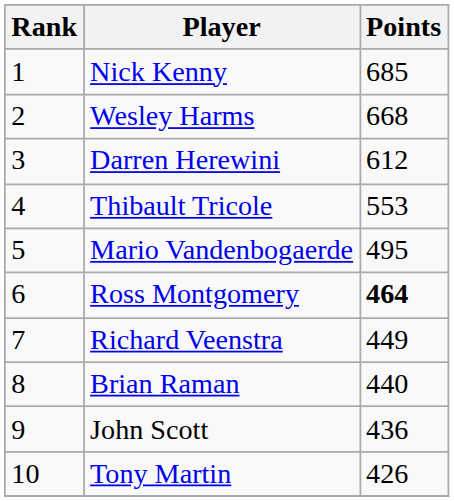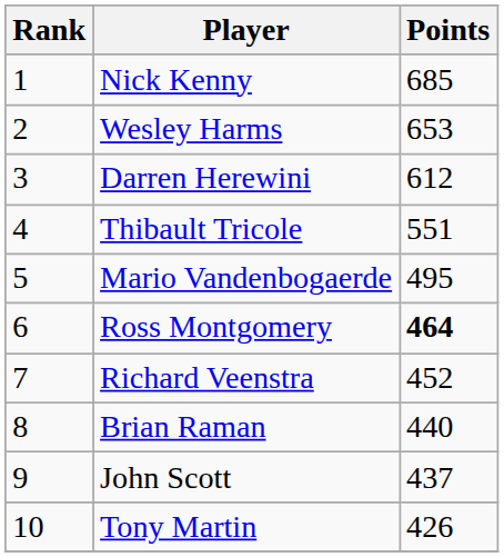Wesley Harms | Points: 668 -> 653
Thibault Tricole | Points: 553 -> 551
Richard Veenstra | Points: 449 -> 452
John Scott | Points: 436 -> 437
